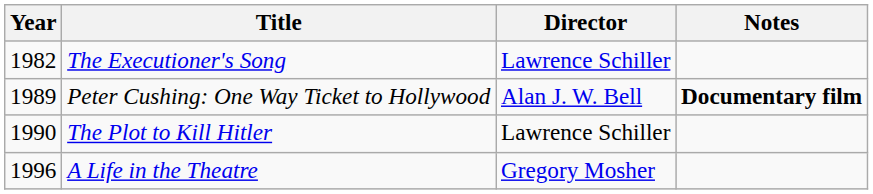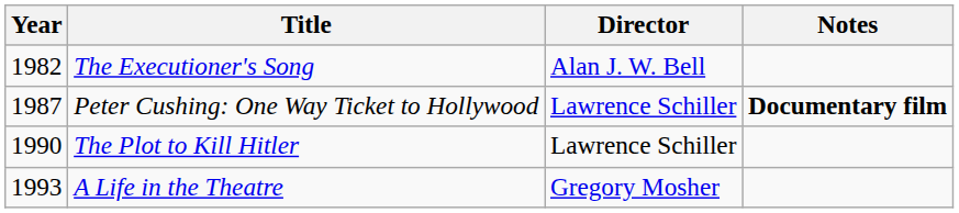The Executioner's Song | Director: Lawrence Schiller -> Alan J. W. Bell
Peter Cushing: One Way Ticket to Hollywood | Year: 1989 -> 1987
Peter Cushing: One Way Ticket to Hollywood | Director: Alan J. W. Bell -> Lawrence Schiller
A Life in the Theatre | Year: 1996 -> 1993
